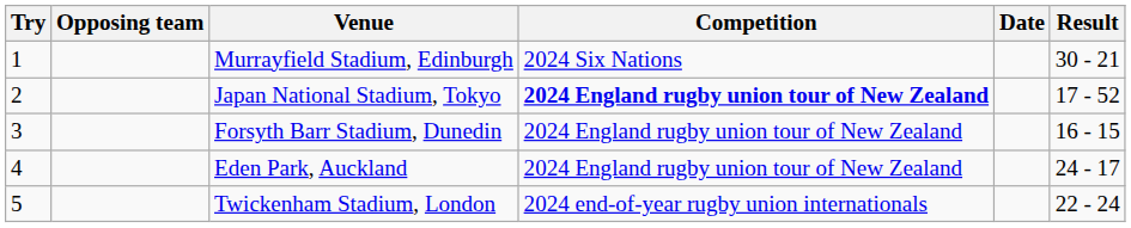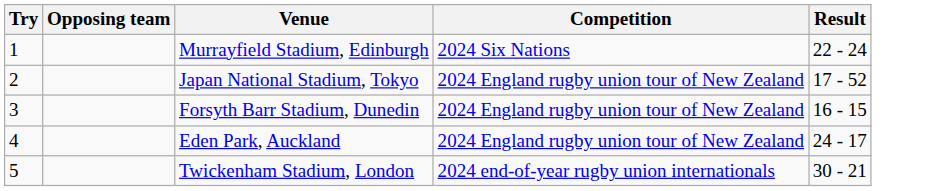- column: Date
Murrayfield Stadium, Edinburgh | Result: 30 - 21 -> 22 - 24
Japan National Stadium, Tokyo | Competition: bold -> normal
Twickenham Stadium, London | Result: 22 - 24 -> 30 - 21
